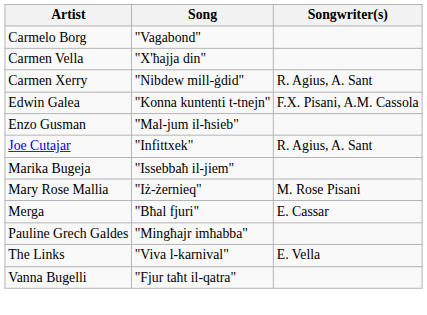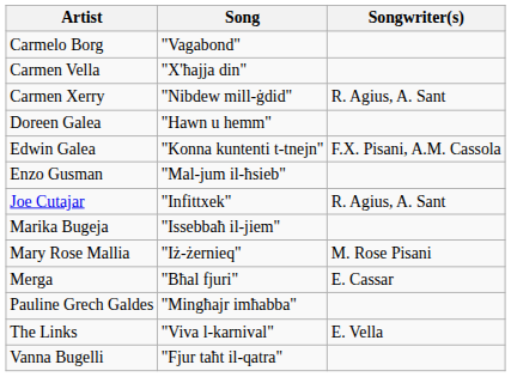+ row: Doreen Galea | "Hawn u hemm"
